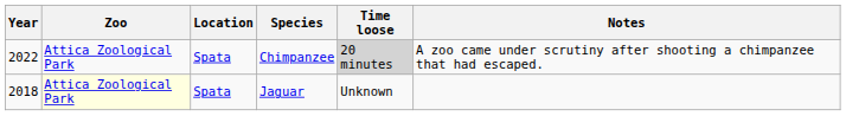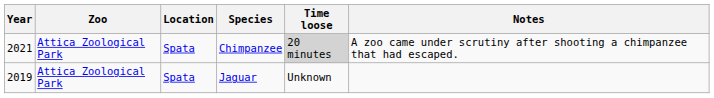Chimpanzee | Year: 2022 -> 2021
Jaguar | Year: 2018 -> 2019
Jaguar | Zoo: lightyellow background -> no background
